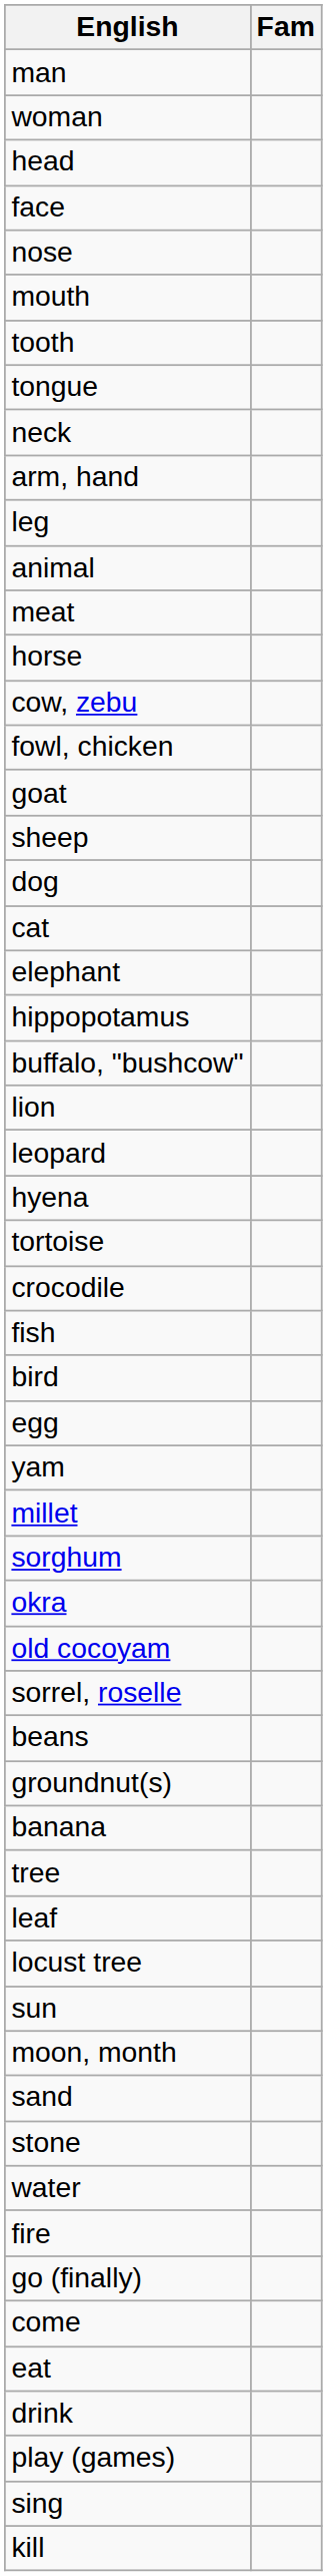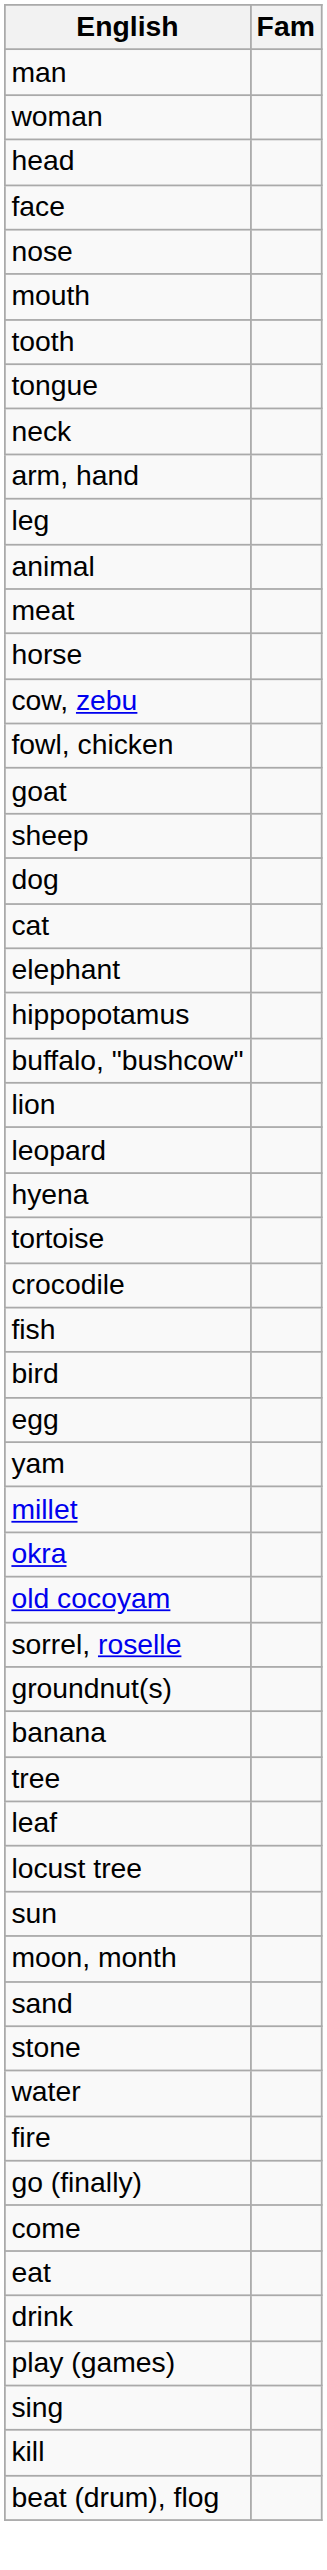- row: sorghum
- row: beans
+ row: beat (drum), flog
